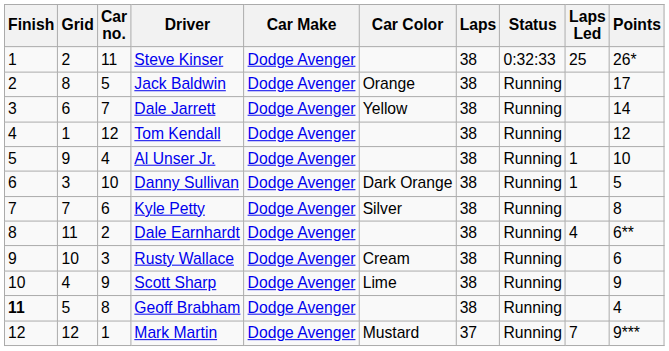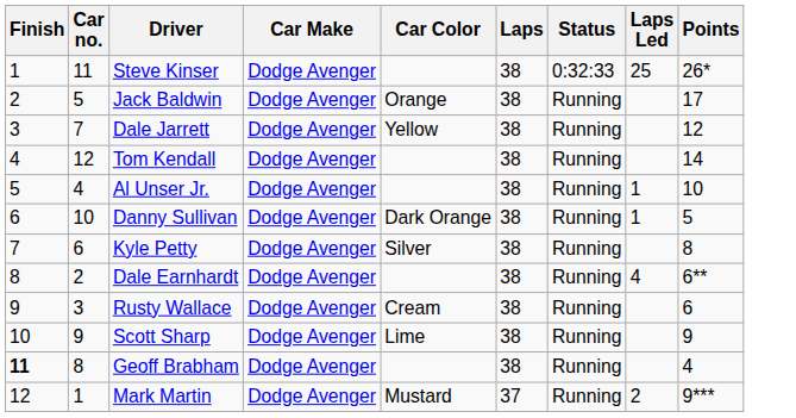- column: Grid | 2 | 8 | 6 | 1 | 9 | 3 | 7 | 11 | 10 | 4 | 5 | 12
Dale Jarrett | Points: 14 -> 12
Tom Kendall | Points: 12 -> 14
Mark Martin | Laps Led: 7 -> 2
